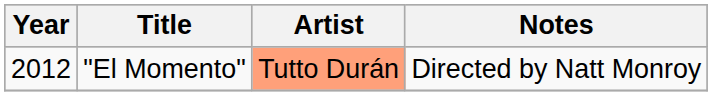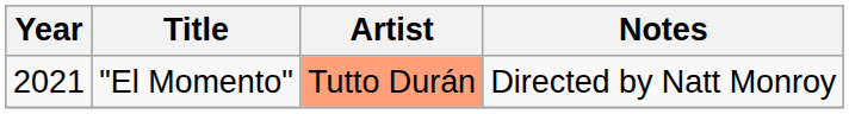"El Momento" | Year: 2012 -> 2021
